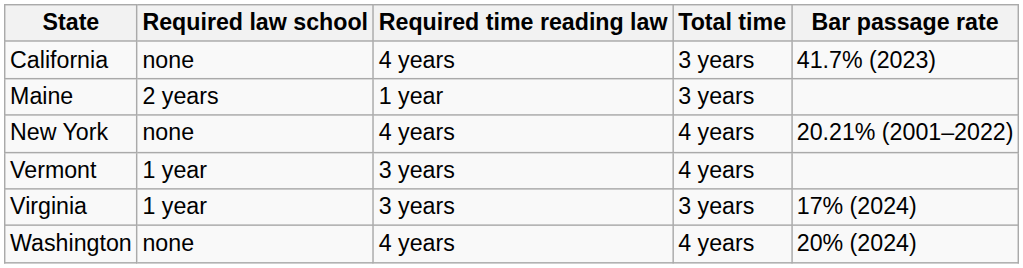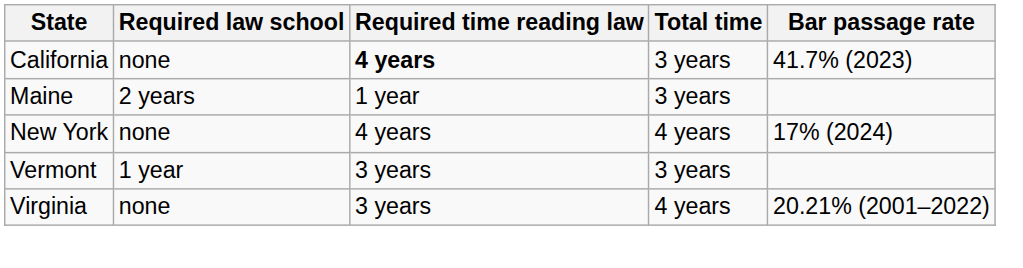California | Required time reading law: normal -> bold
New York | Bar passage rate: 20.21% (2001–2022) -> 17% (2024)
Vermont | Total time: 4 years -> 3 years
Virginia | Required law school: 1 year -> none
Virginia | Total time: 3 years -> 4 years
Virginia | Bar passage rate: 17% (2024) -> 20.21% (2001–2022)
- row: Washington | none | 4 years | 4 years | 20% (2024)
